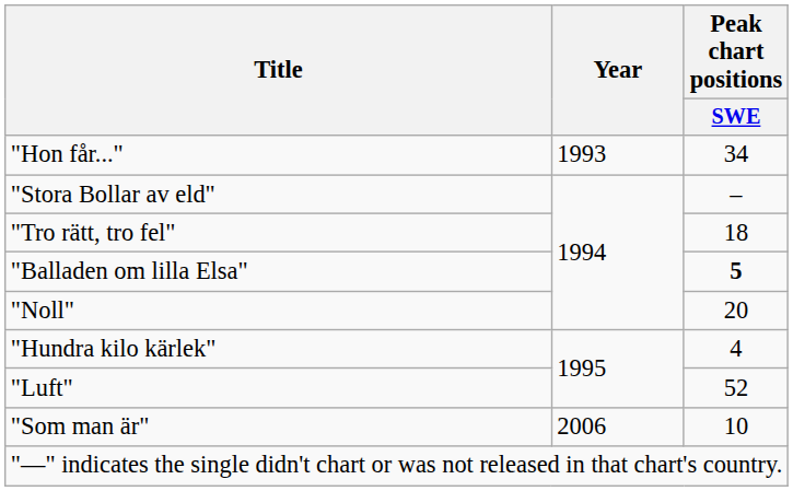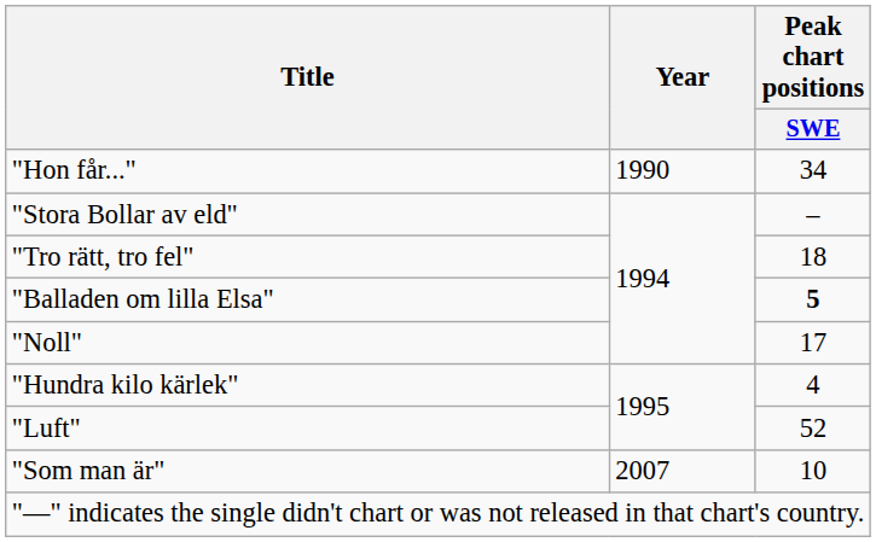"Hon får..." | Year: 1993 -> 1990
"Noll" | Peak chart positions / SWE: 20 -> 17
"Som man är" | Year: 2006 -> 2007
